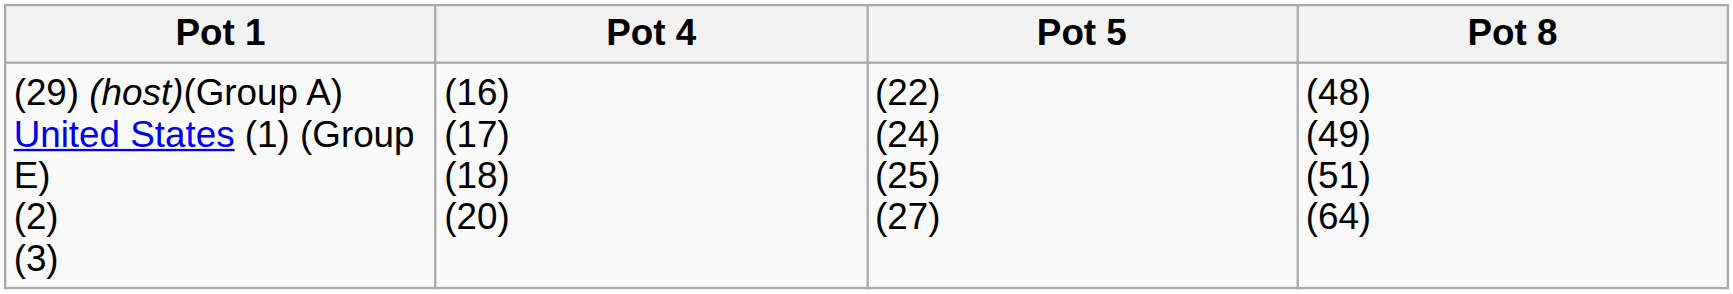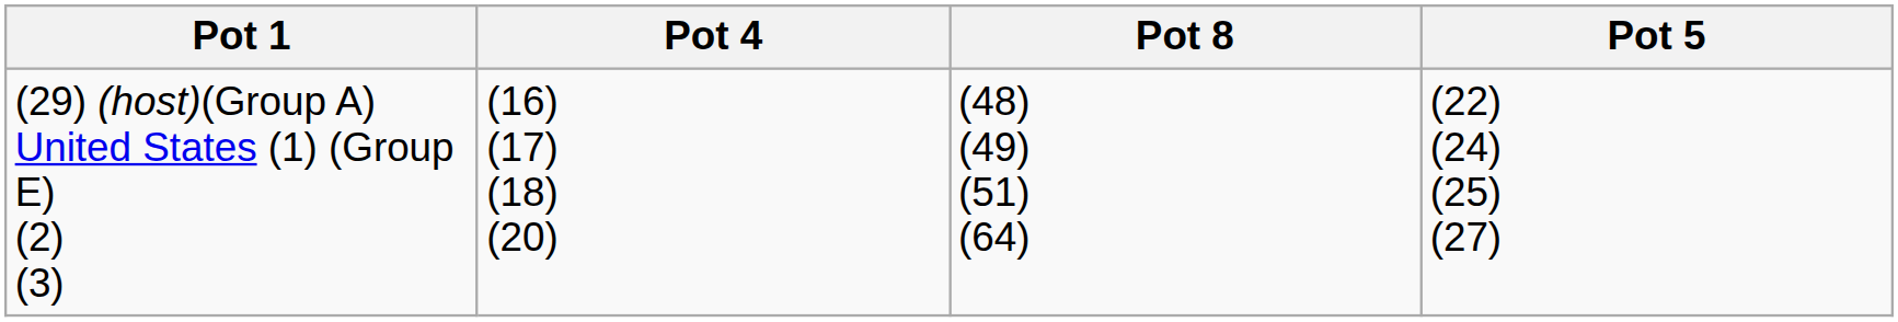columns swapped: Pot 5 <-> Pot 8
